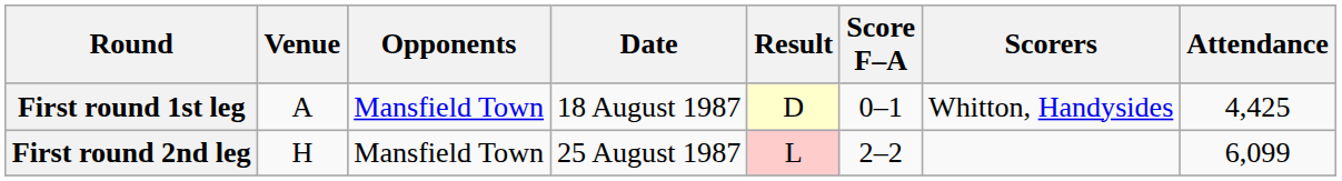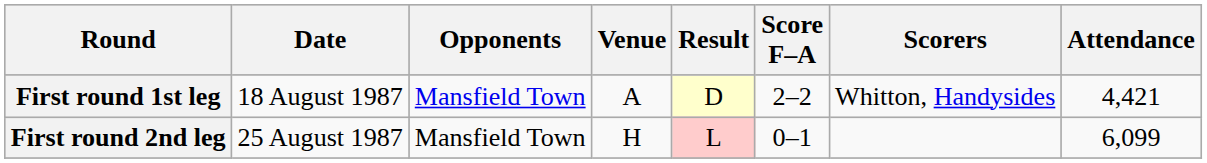columns swapped: Date <-> Venue
First round 1st leg | Score F–A: 0–1 -> 2–2
First round 1st leg | Attendance: 4,425 -> 4,421
First round 2nd leg | Score F–A: 2–2 -> 0–1
